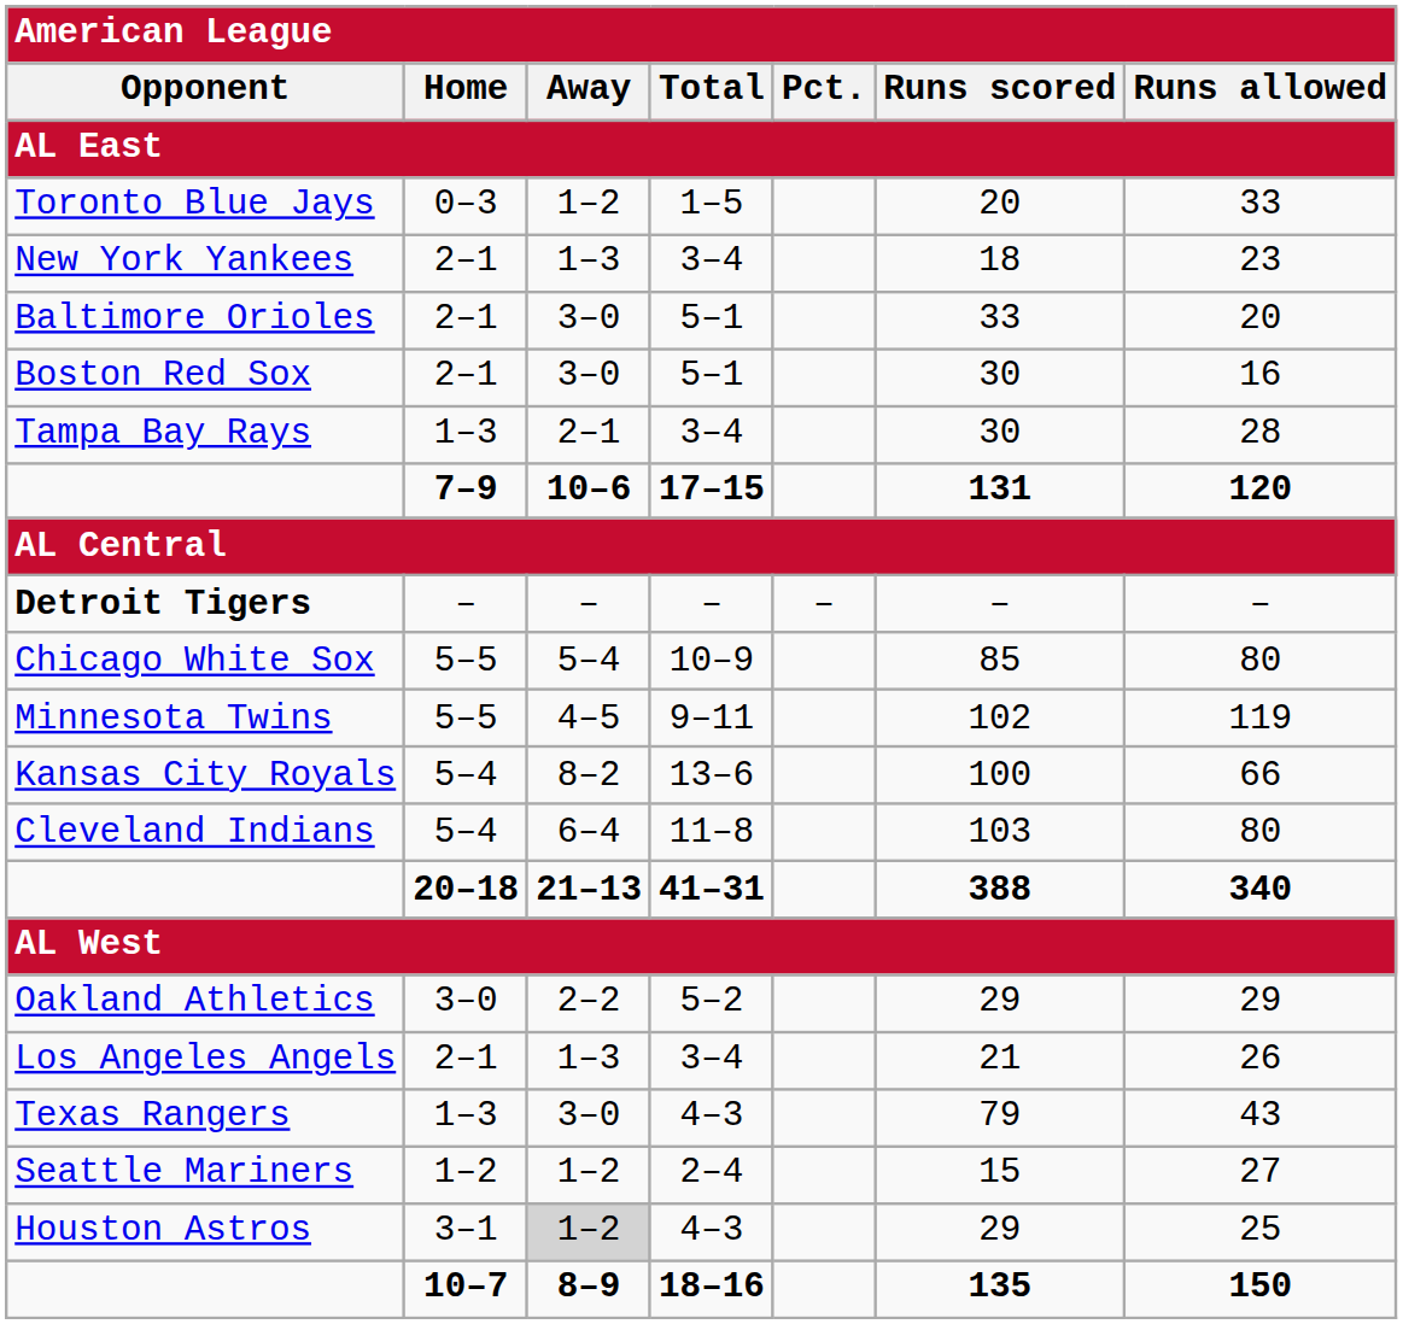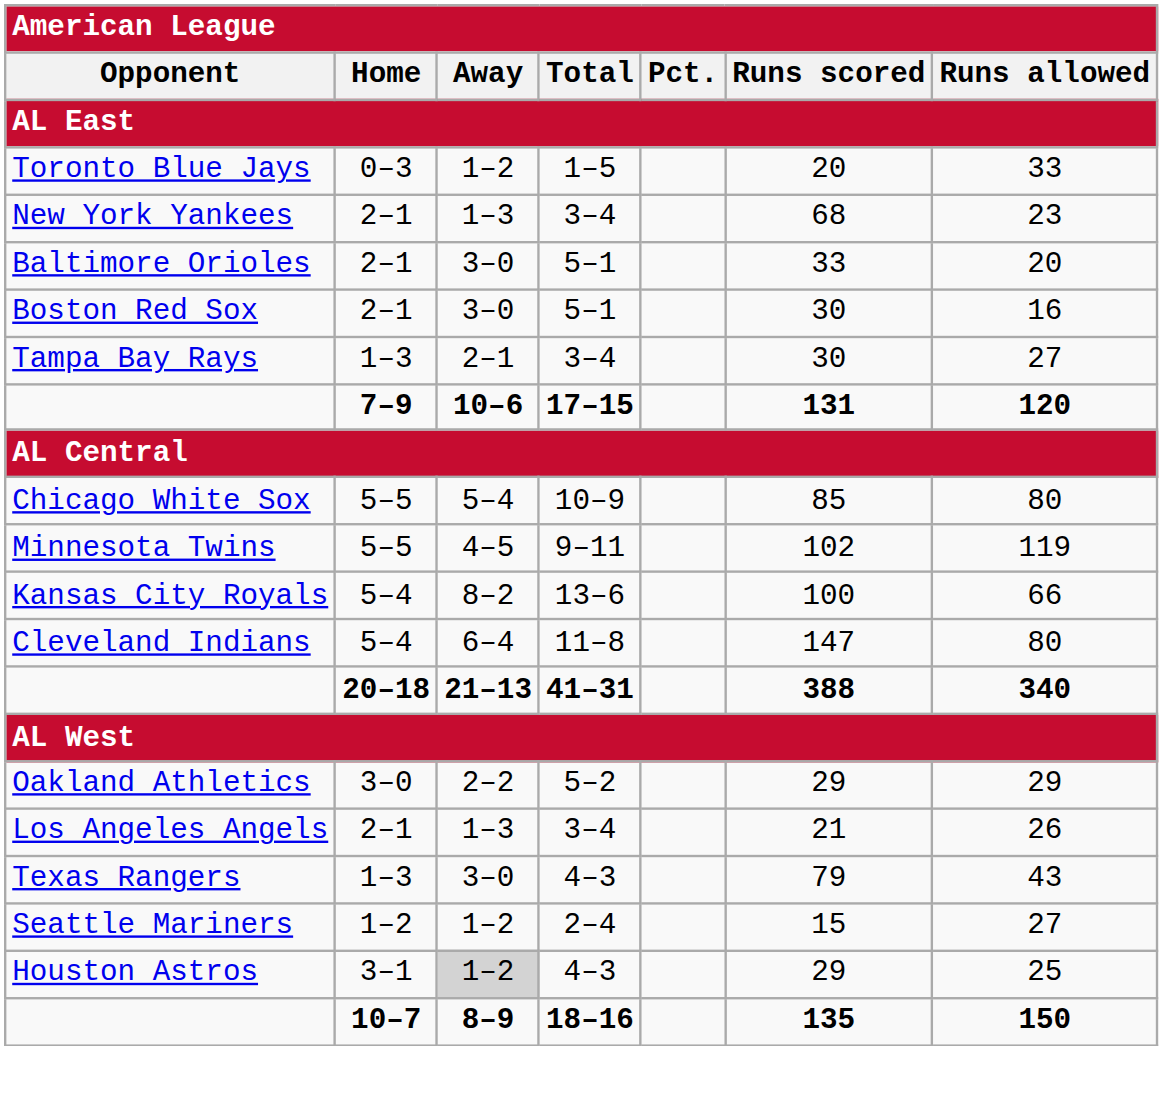New York Yankees | Runs scored: 18 -> 68
Tampa Bay Rays | Runs allowed: 28 -> 27
- row: Detroit Tigers | – | – | – | – | – | –
Cleveland Indians | Runs scored: 103 -> 147
